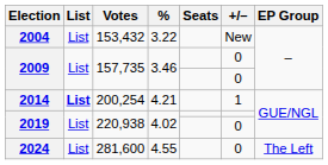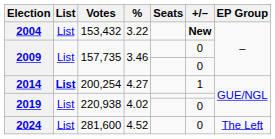2004 | +/–: normal -> bold
2014 | %: 4.21 -> 4.27
2024 | %: 4.55 -> 4.52
